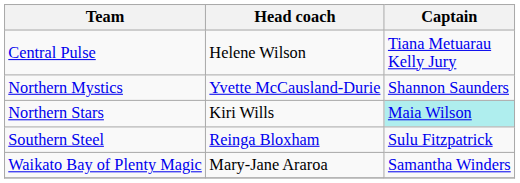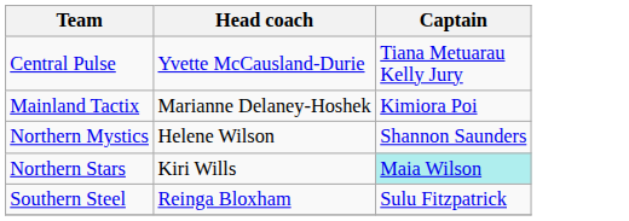Central Pulse | Head coach: Helene Wilson -> Yvette McCausland-Durie
+ row: Mainland Tactix | Marianne Delaney-Hoshek | Kimiora Poi
Northern Mystics | Head coach: Yvette McCausland-Durie -> Helene Wilson
- row: Waikato Bay of Plenty Magic | Mary-Jane Araroa | Samantha Winders
